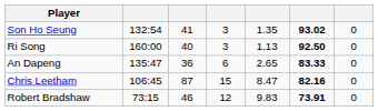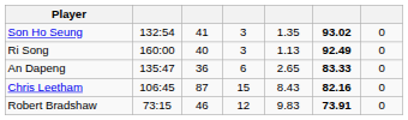Ri Song | column 6: 92.50 -> 92.49
Chris Leetham | column 5: 8.47 -> 8.43
